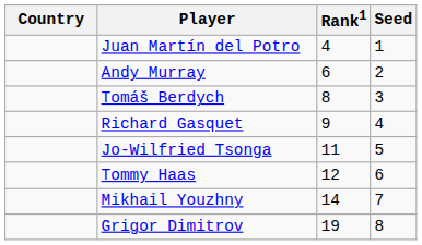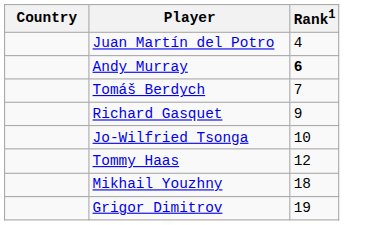- column: Seed | 1 | 2 | 3 | 4 | 5 | 6 | 7 | 8
Andy Murray | Rank1: normal -> bold
Tomáš Berdych | Rank1: 8 -> 7
Jo-Wilfried Tsonga | Rank1: 11 -> 10
Mikhail Youzhny | Rank1: 14 -> 18
